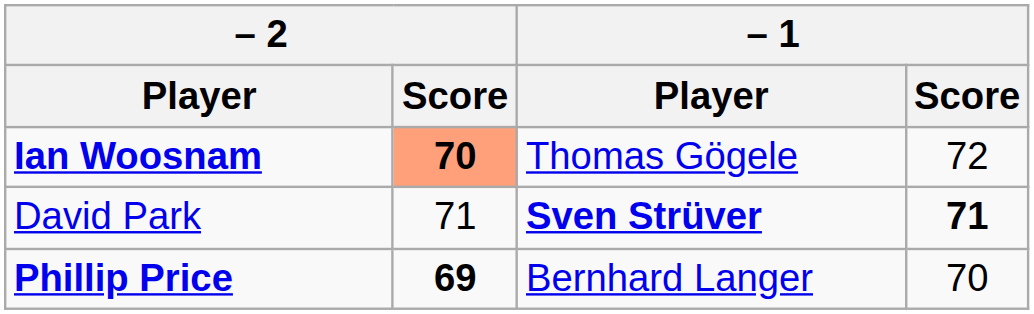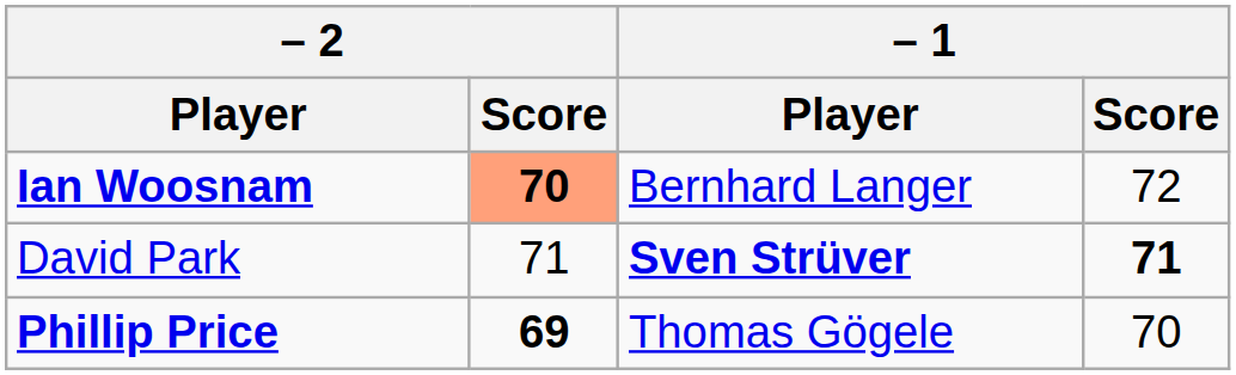Ian Woosnam | – 1 / Player: Thomas Gögele -> Bernhard Langer
Phillip Price | – 1 / Player: Bernhard Langer -> Thomas Gögele
